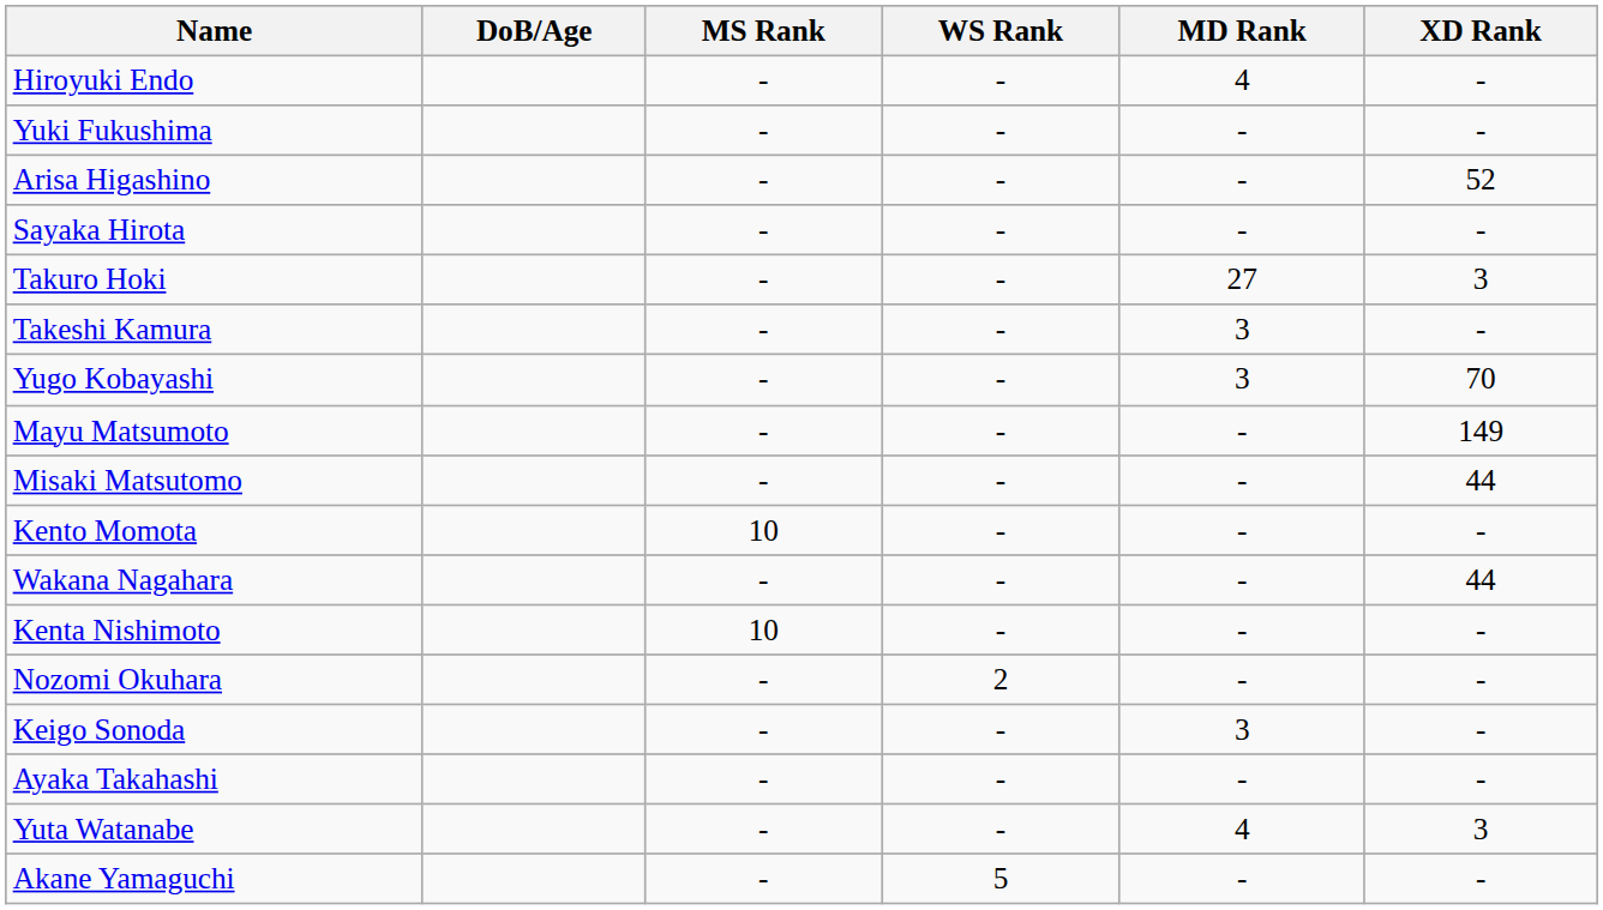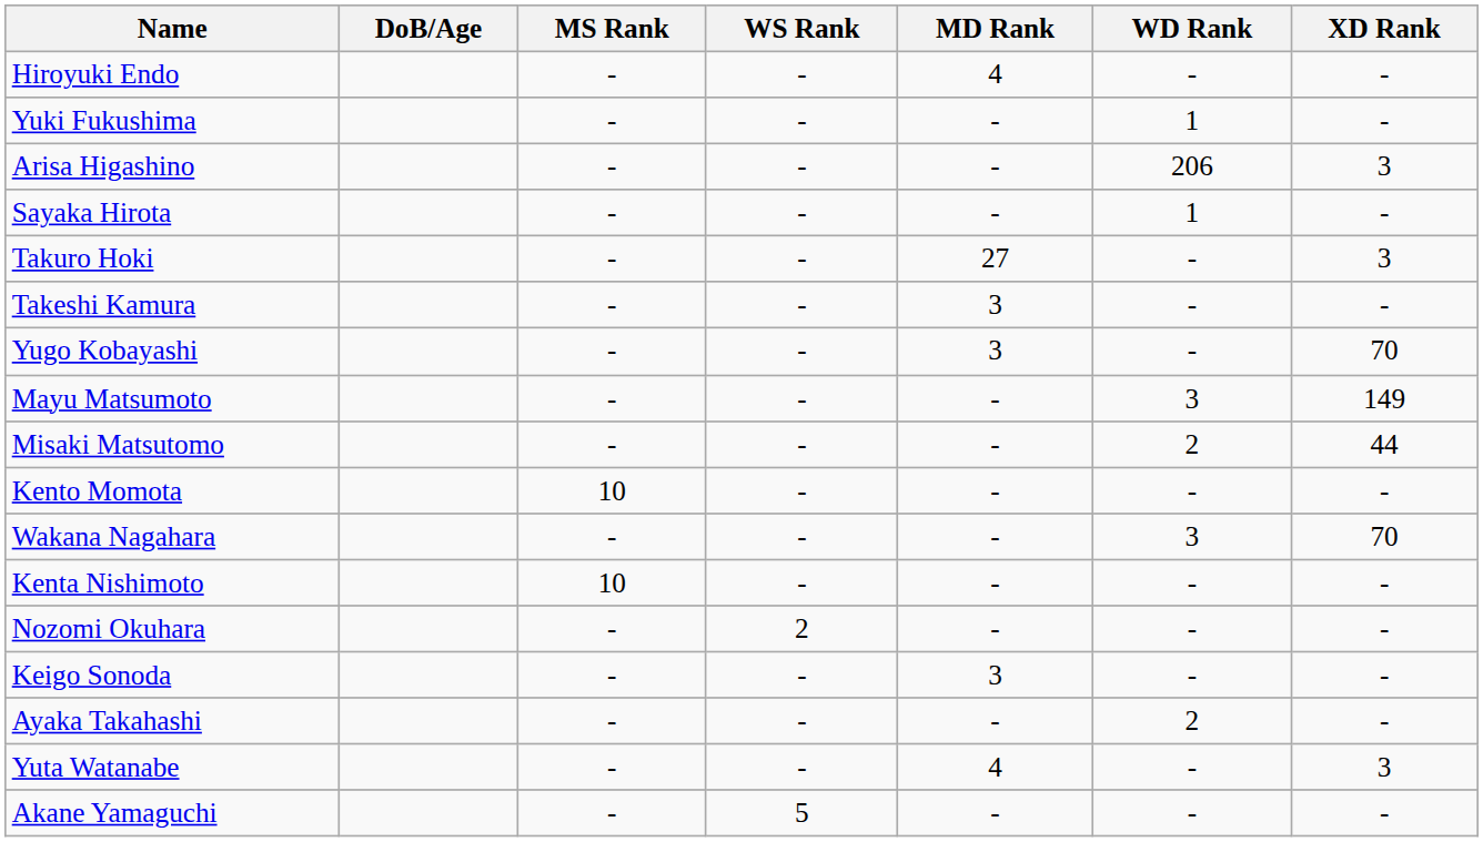+ column: WD Rank | - | 1 | 206 | 1 | - | - | - | 3 | 2 | - | 3 | - | - | - | 2 | - | -
Arisa Higashino | XD Rank: 52 -> 3
Wakana Nagahara | XD Rank: 44 -> 70
